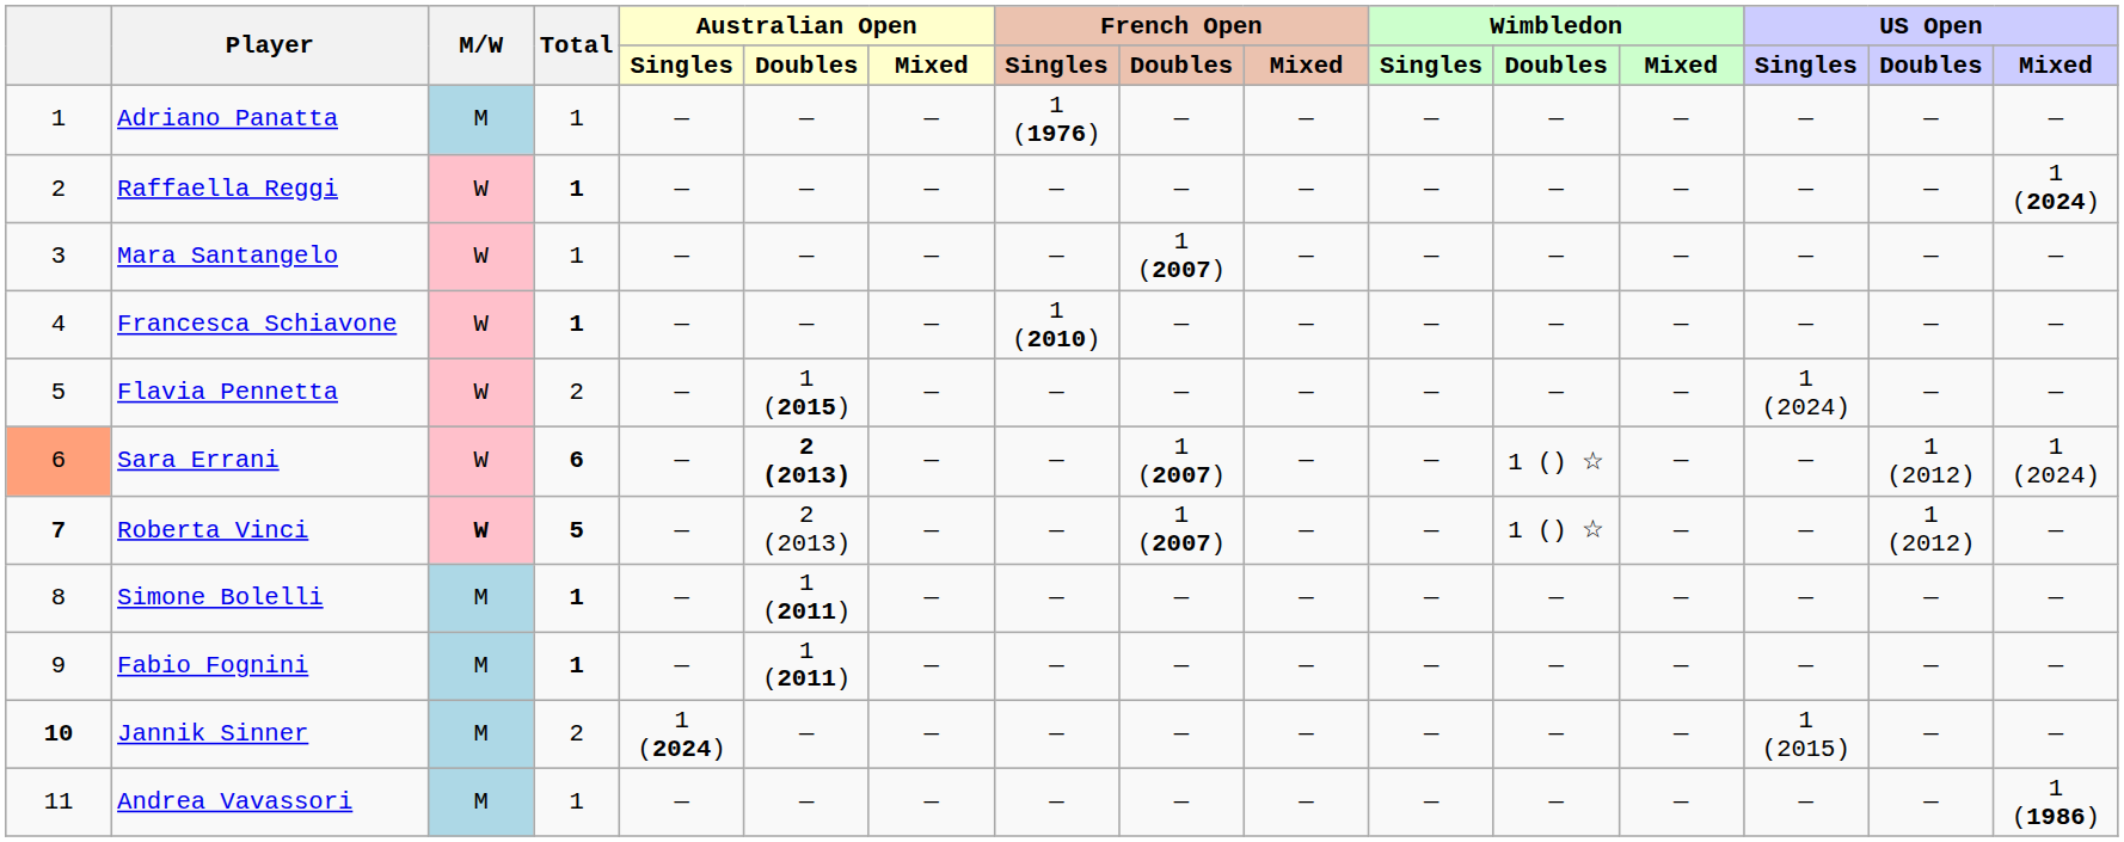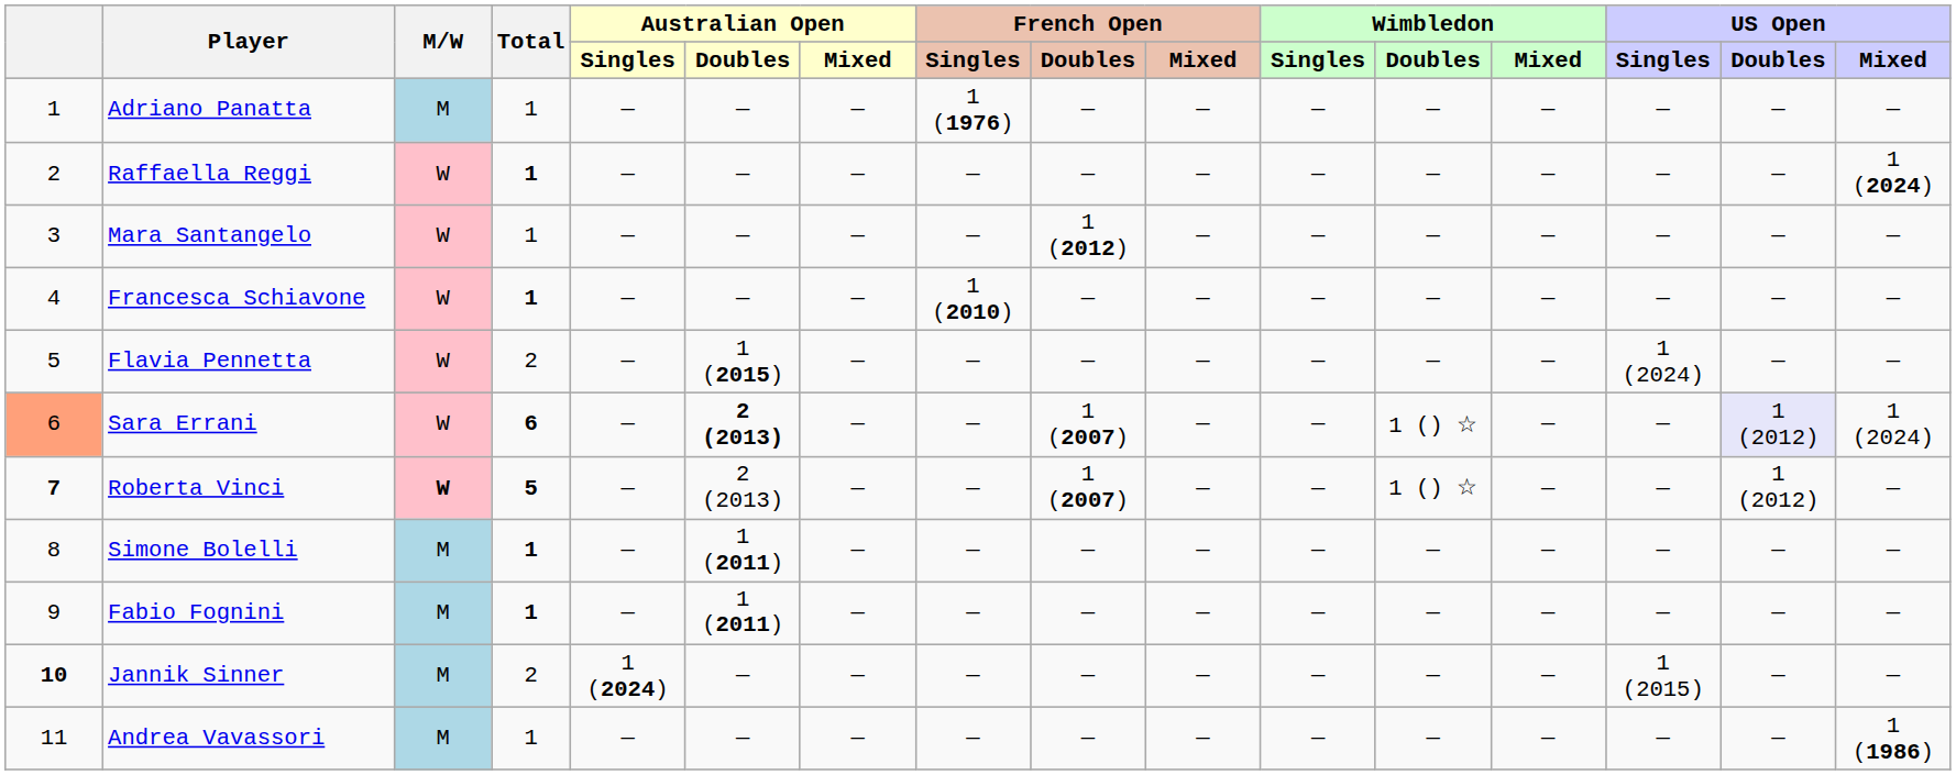Mara Santangelo | French Open / Doubles: 1 (2007) -> 1 (2012)
Sara Errani | US Open / Doubles: no background -> lavender background
